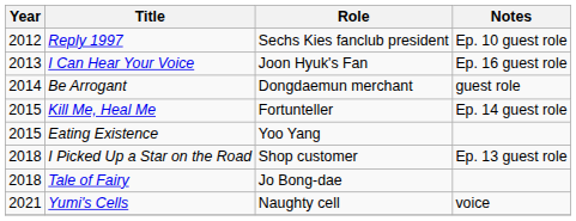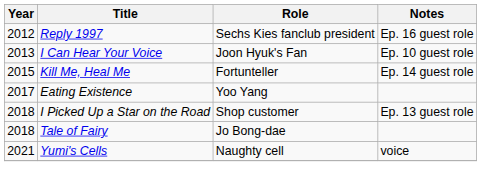Reply 1997 | Notes: Ep. 10 guest role -> Ep. 16 guest role
I Can Hear Your Voice | Notes: Ep. 16 guest role -> Ep. 10 guest role
- row: 2014 | Be Arrogant | Dongdaemun merchant | guest role
Eating Existence | Year: 2015 -> 2017
